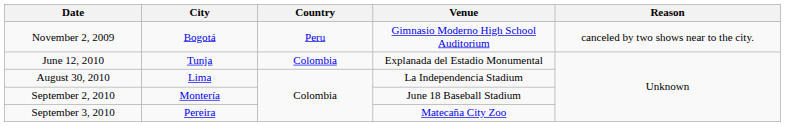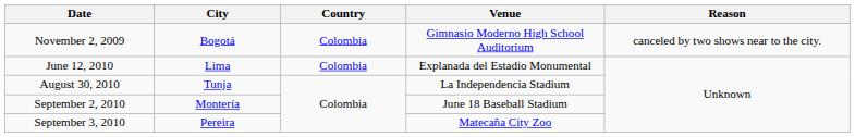November 2, 2009 | Country: Peru -> Colombia
June 12, 2010 | City: Tunja -> Lima
August 30, 2010 | City: Lima -> Tunja
